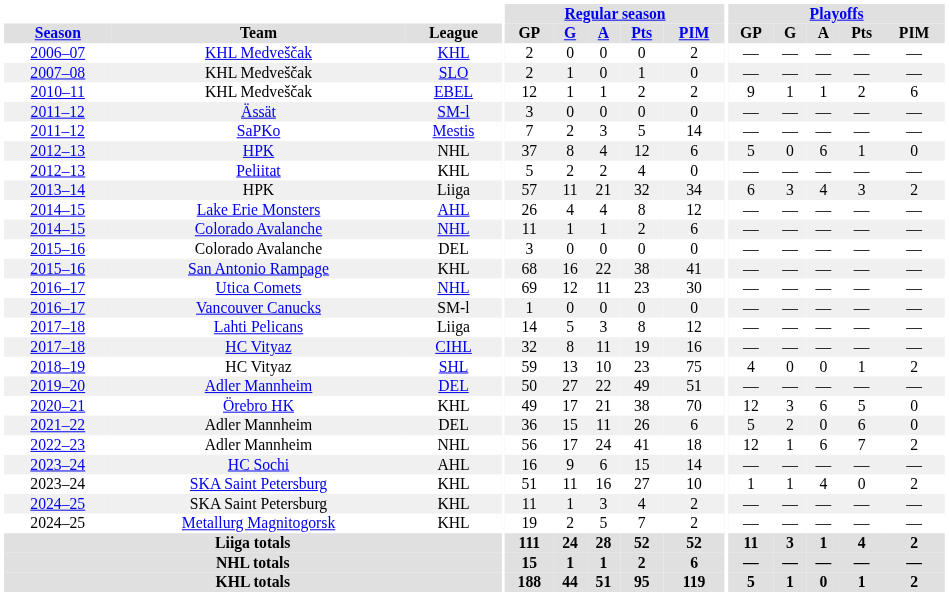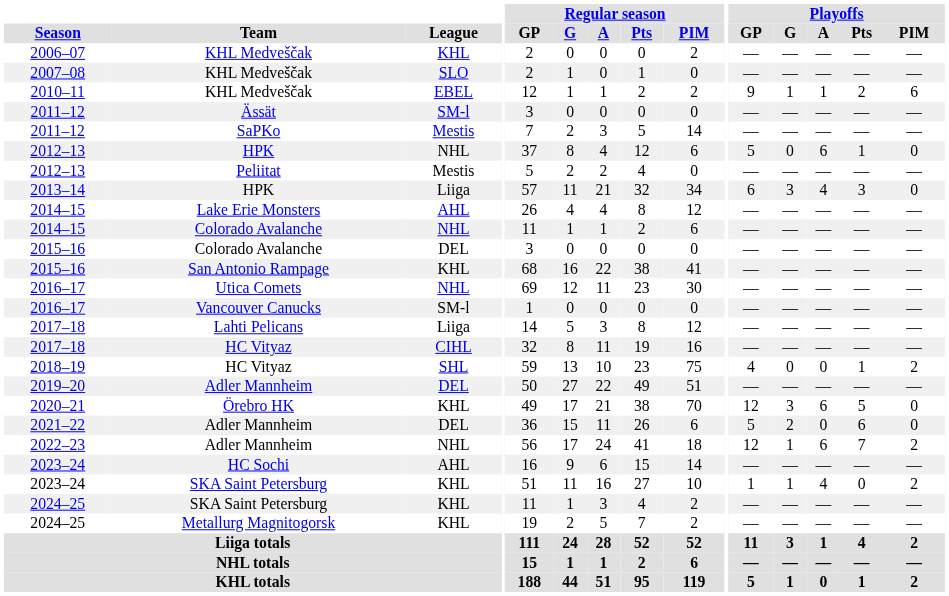2012–13 / Peliitat | League: KHL -> Mestis
2013–14 | Playoffs / PIM: 2 -> 0
